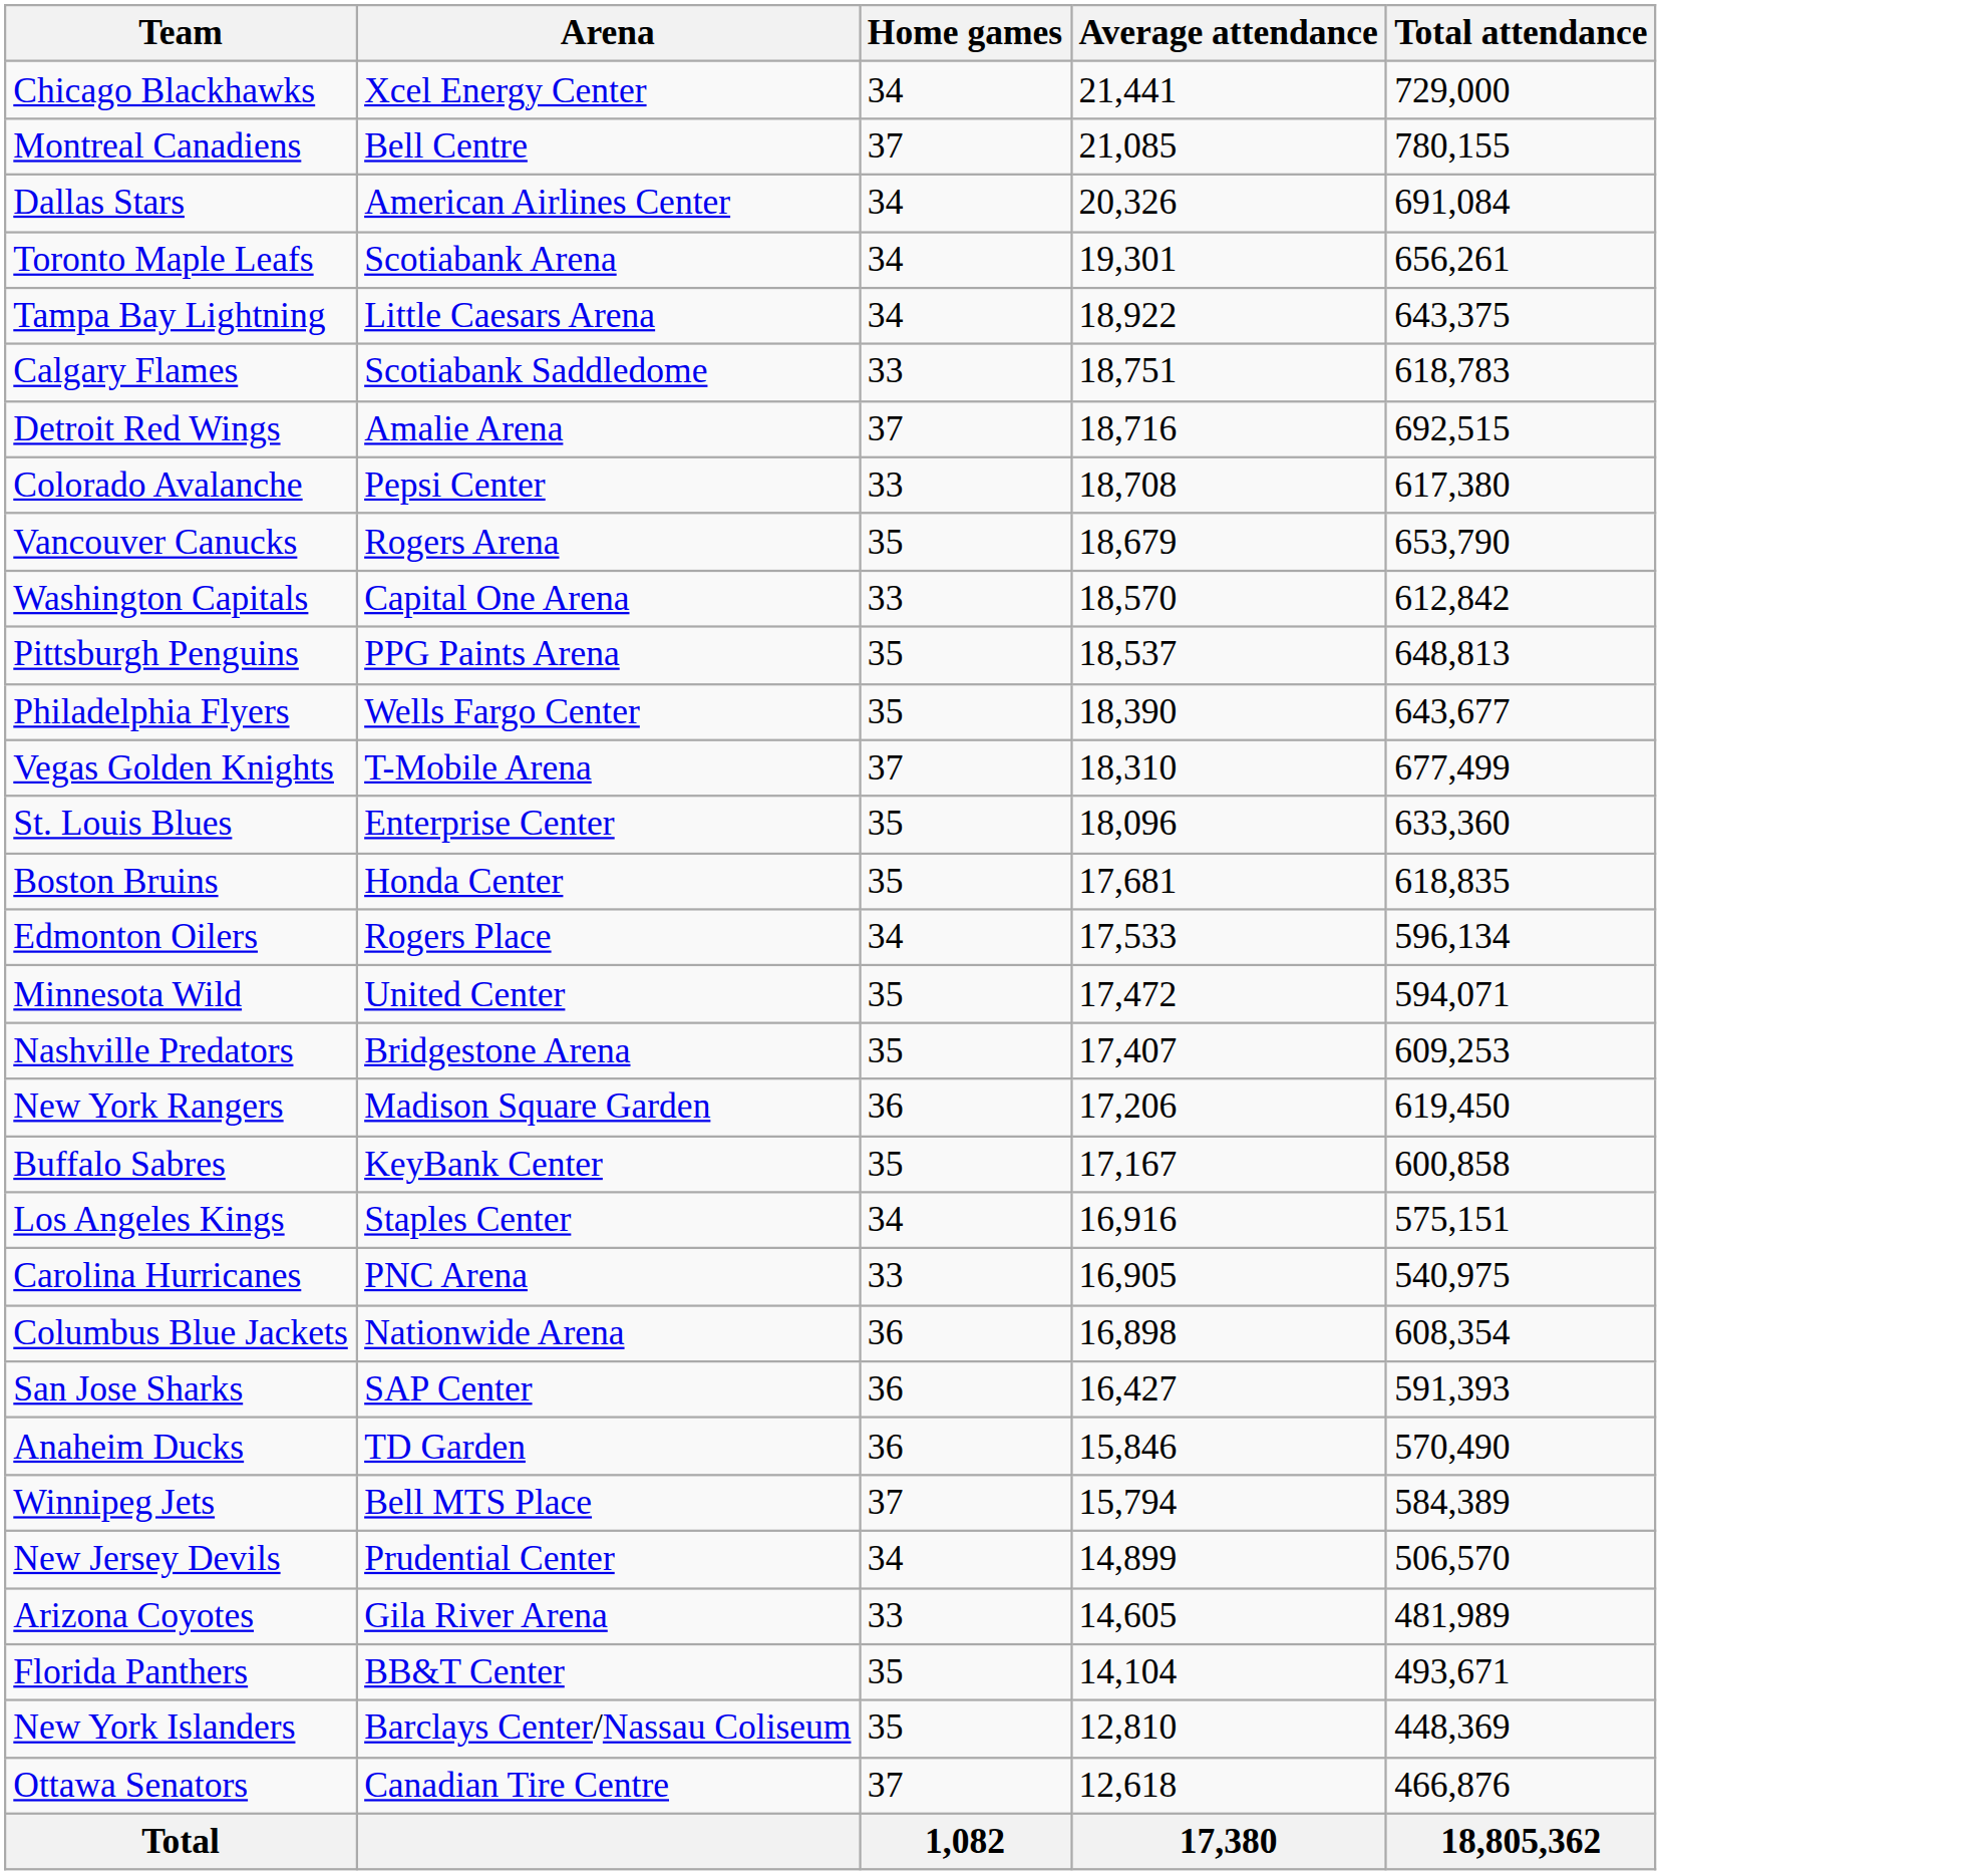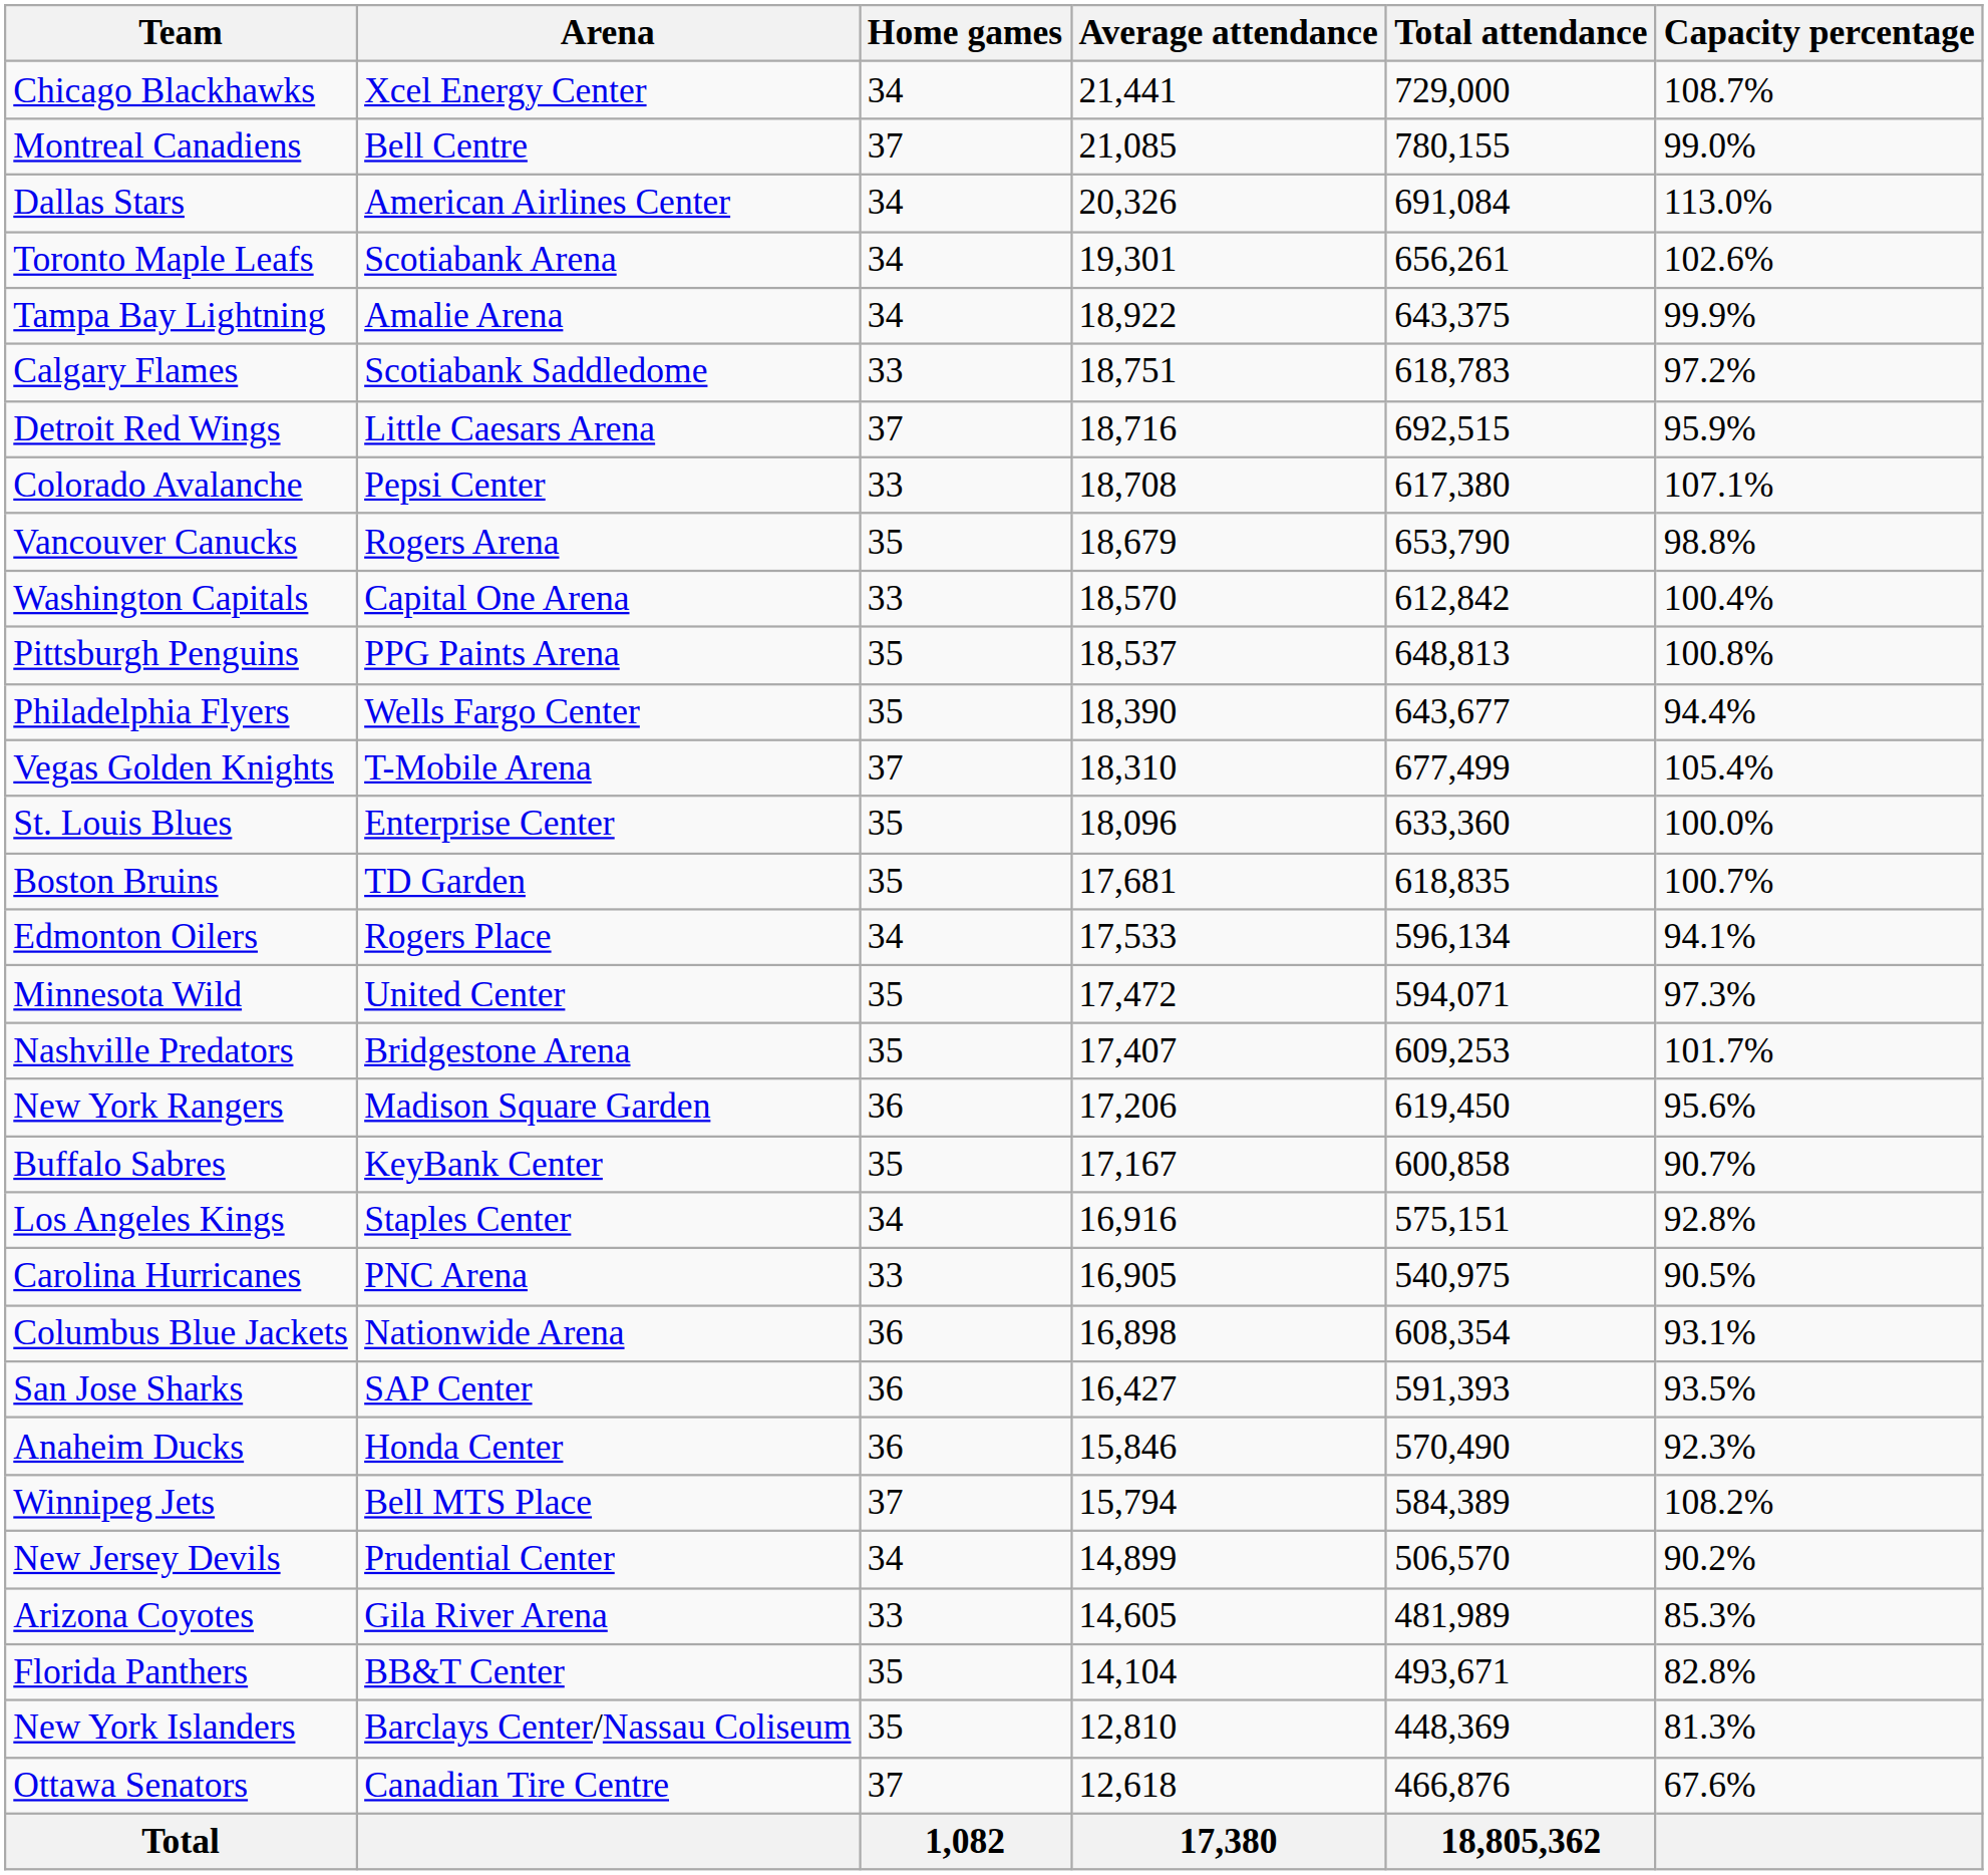+ column: Capacity percentage | 108.7% | 99.0% | 113.0% | 102.6% | 99.9% | 97.2% | 95.9% | 107.1% | 98.8% | 100.4% | 100.8% | 94.4% | 105.4% | 100.0% | 100.7% | 94.1% | 97.3% | 101.7% | 95.6% | 90.7% | 92.8% | 90.5% | 93.1% | 93.5% | 92.3% | 108.2% | 90.2% | 85.3% | 82.8% | 81.3% | 67.6%
Tampa Bay Lightning | Arena: Little Caesars Arena -> Amalie Arena
Detroit Red Wings | Arena: Amalie Arena -> Little Caesars Arena
Boston Bruins | Arena: Honda Center -> TD Garden
Anaheim Ducks | Arena: TD Garden -> Honda Center
